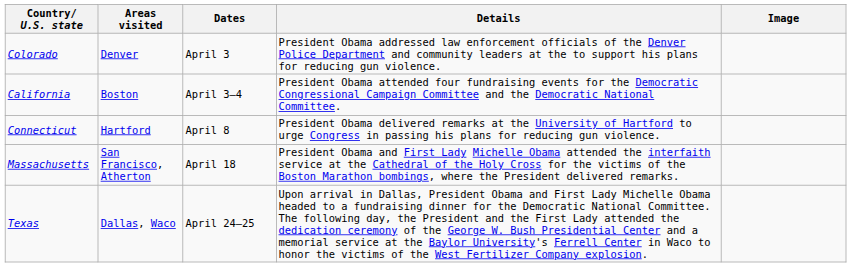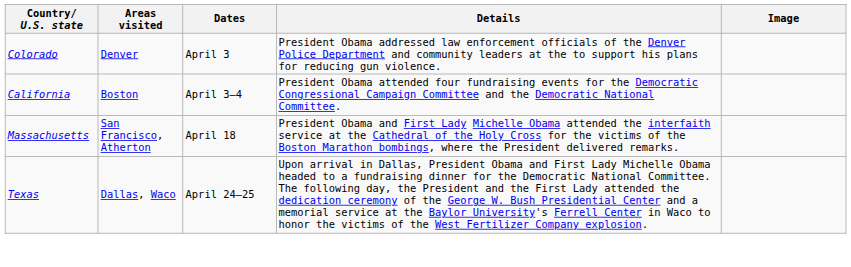- row: Connecticut | Hartford | April 8 | President Obama delivered remarks at the University of Hartford to urge Congress in passing his plans for reducing gun violence.
